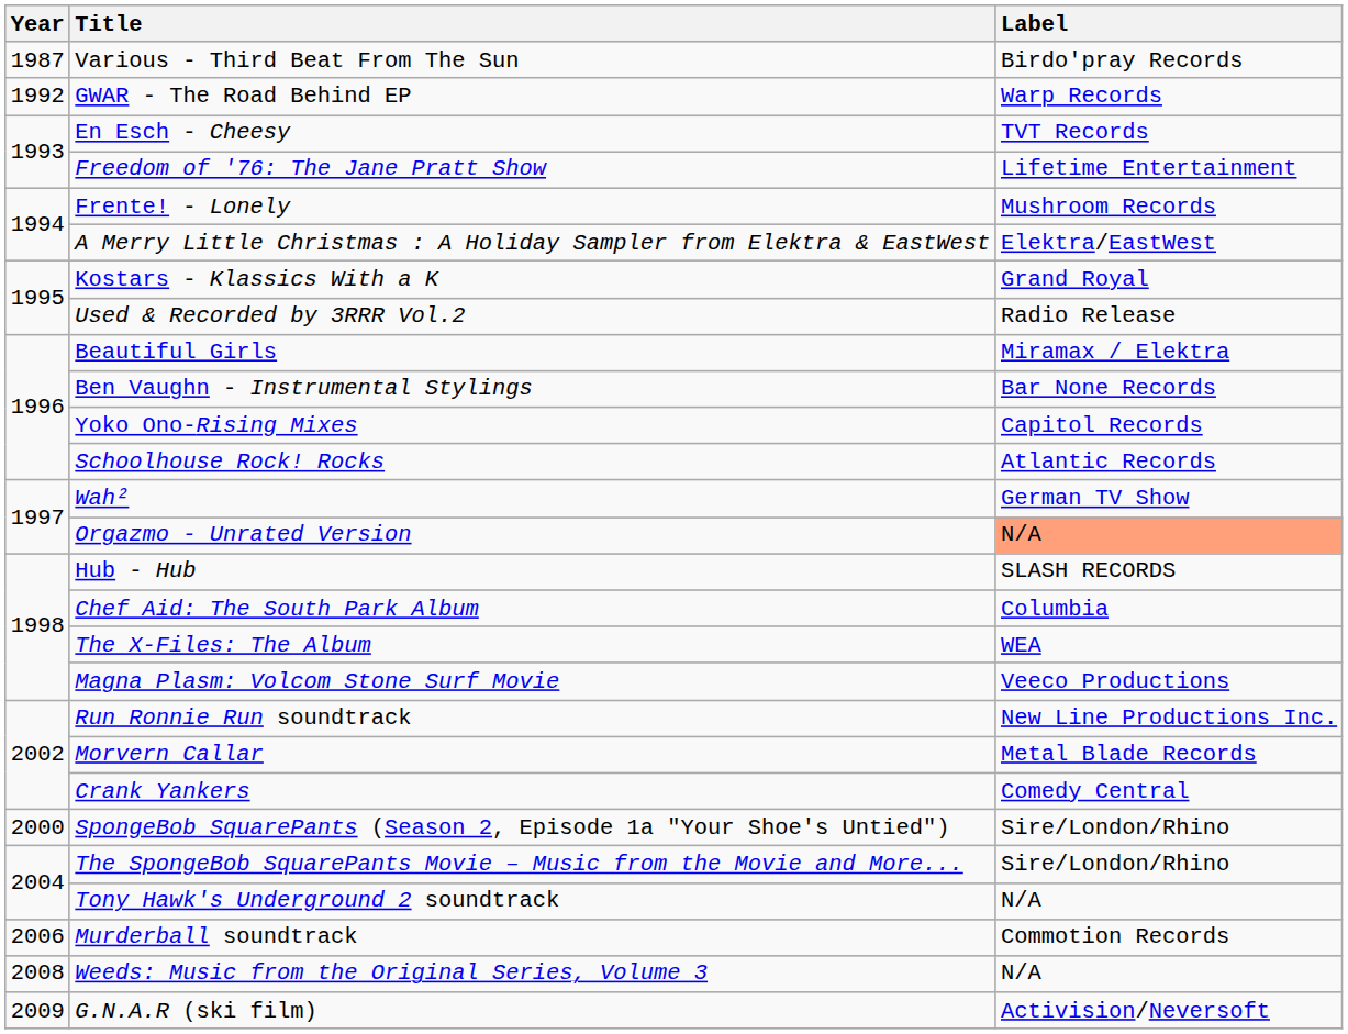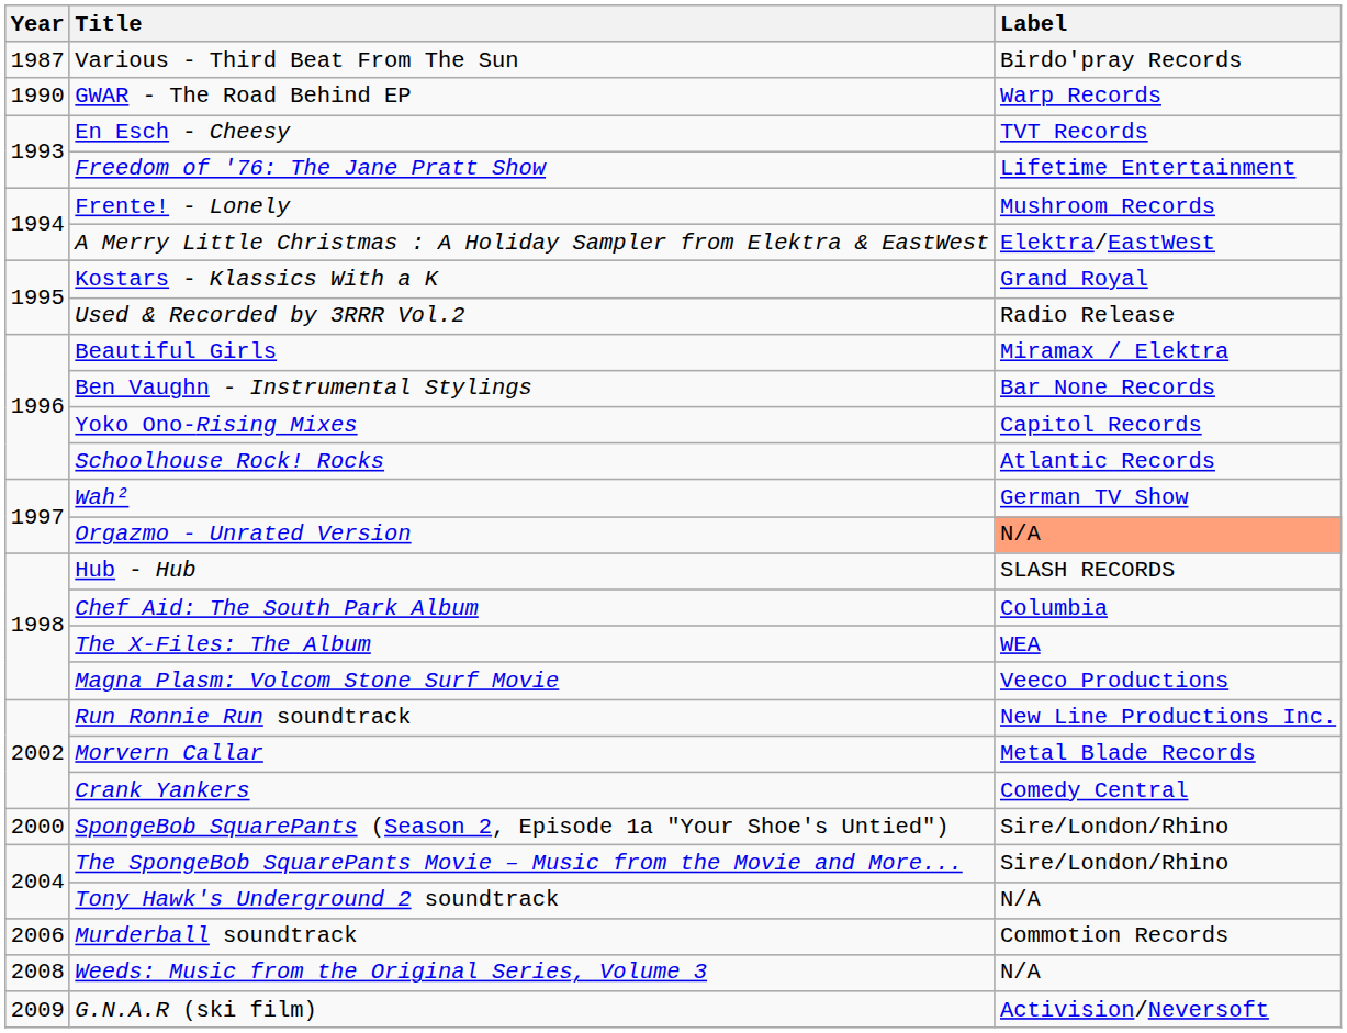GWAR - The Road Behind EP | Year: 1992 -> 1990
